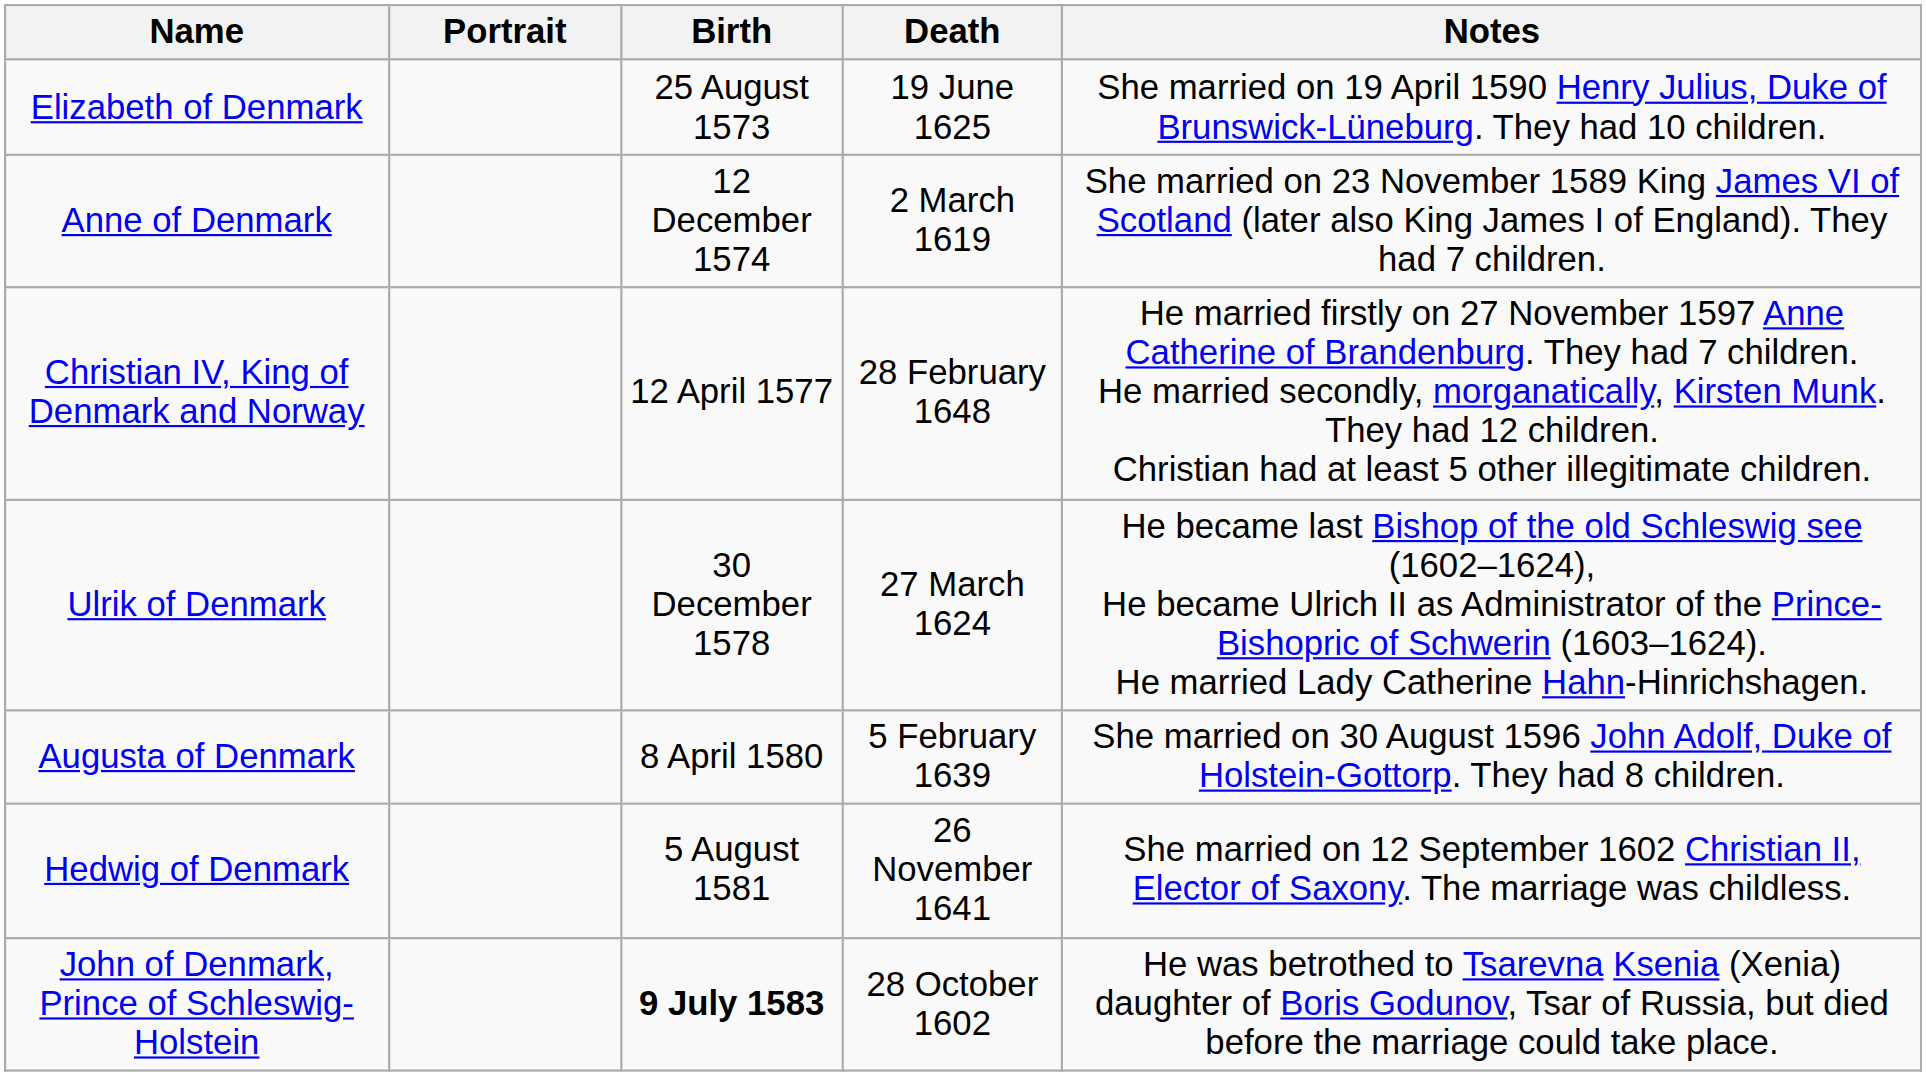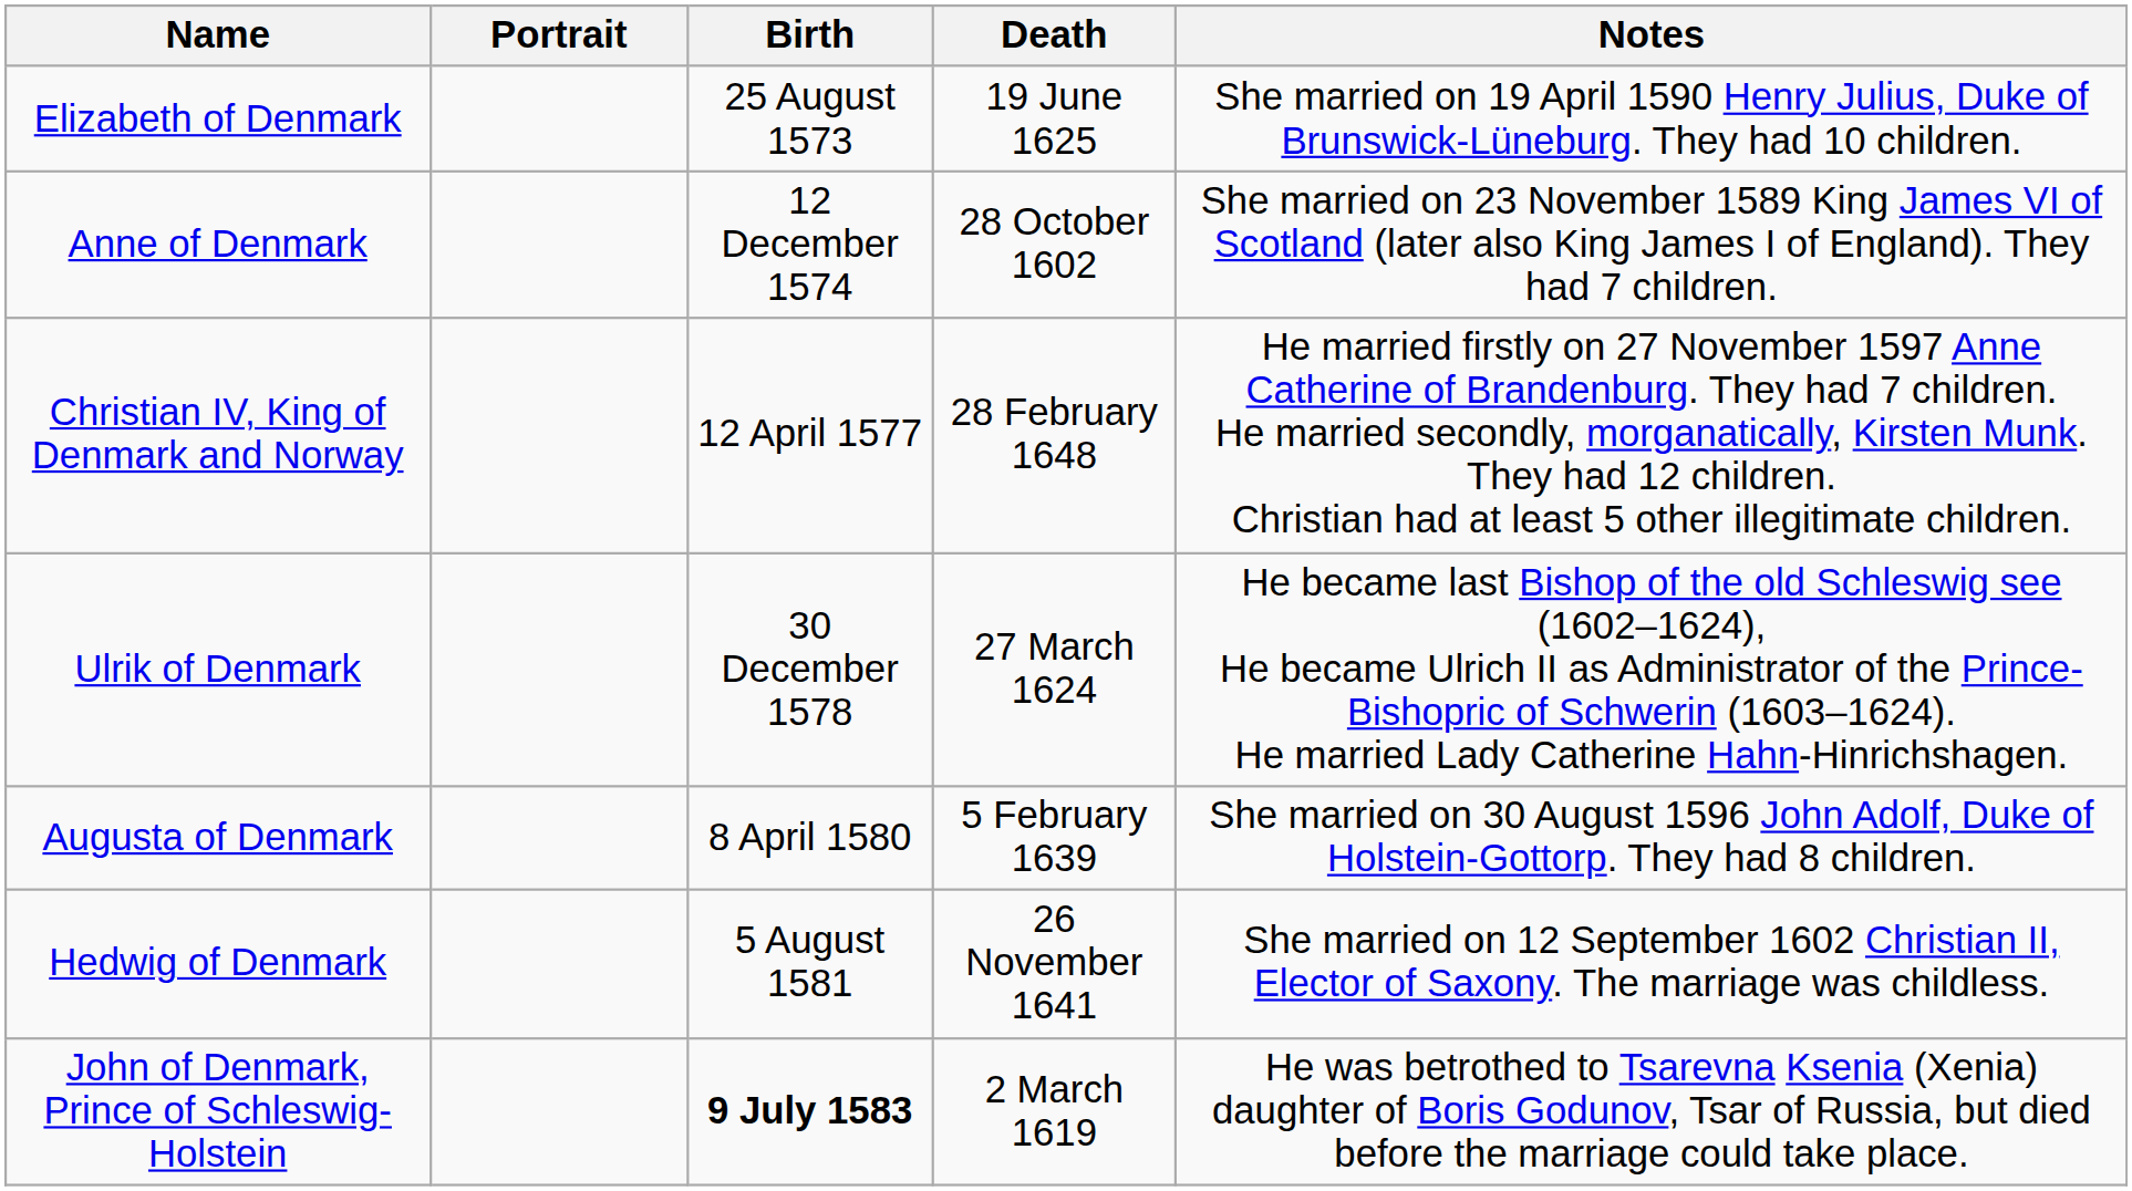Anne of Denmark | Death: 2 March 1619 -> 28 October 1602
John of Denmark, Prince of Schleswig-Holstein | Death: 28 October 1602 -> 2 March 1619
